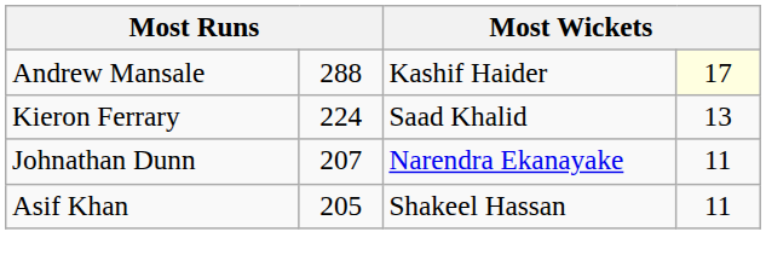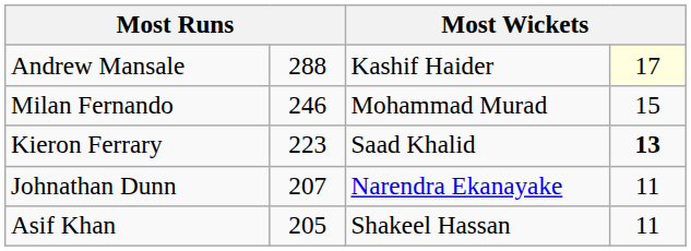+ row: Milan Fernando | 246 | Mohammad Murad | 15
Kieron Ferrary | column 2: 224 -> 223
Kieron Ferrary | column 4: normal -> bold
